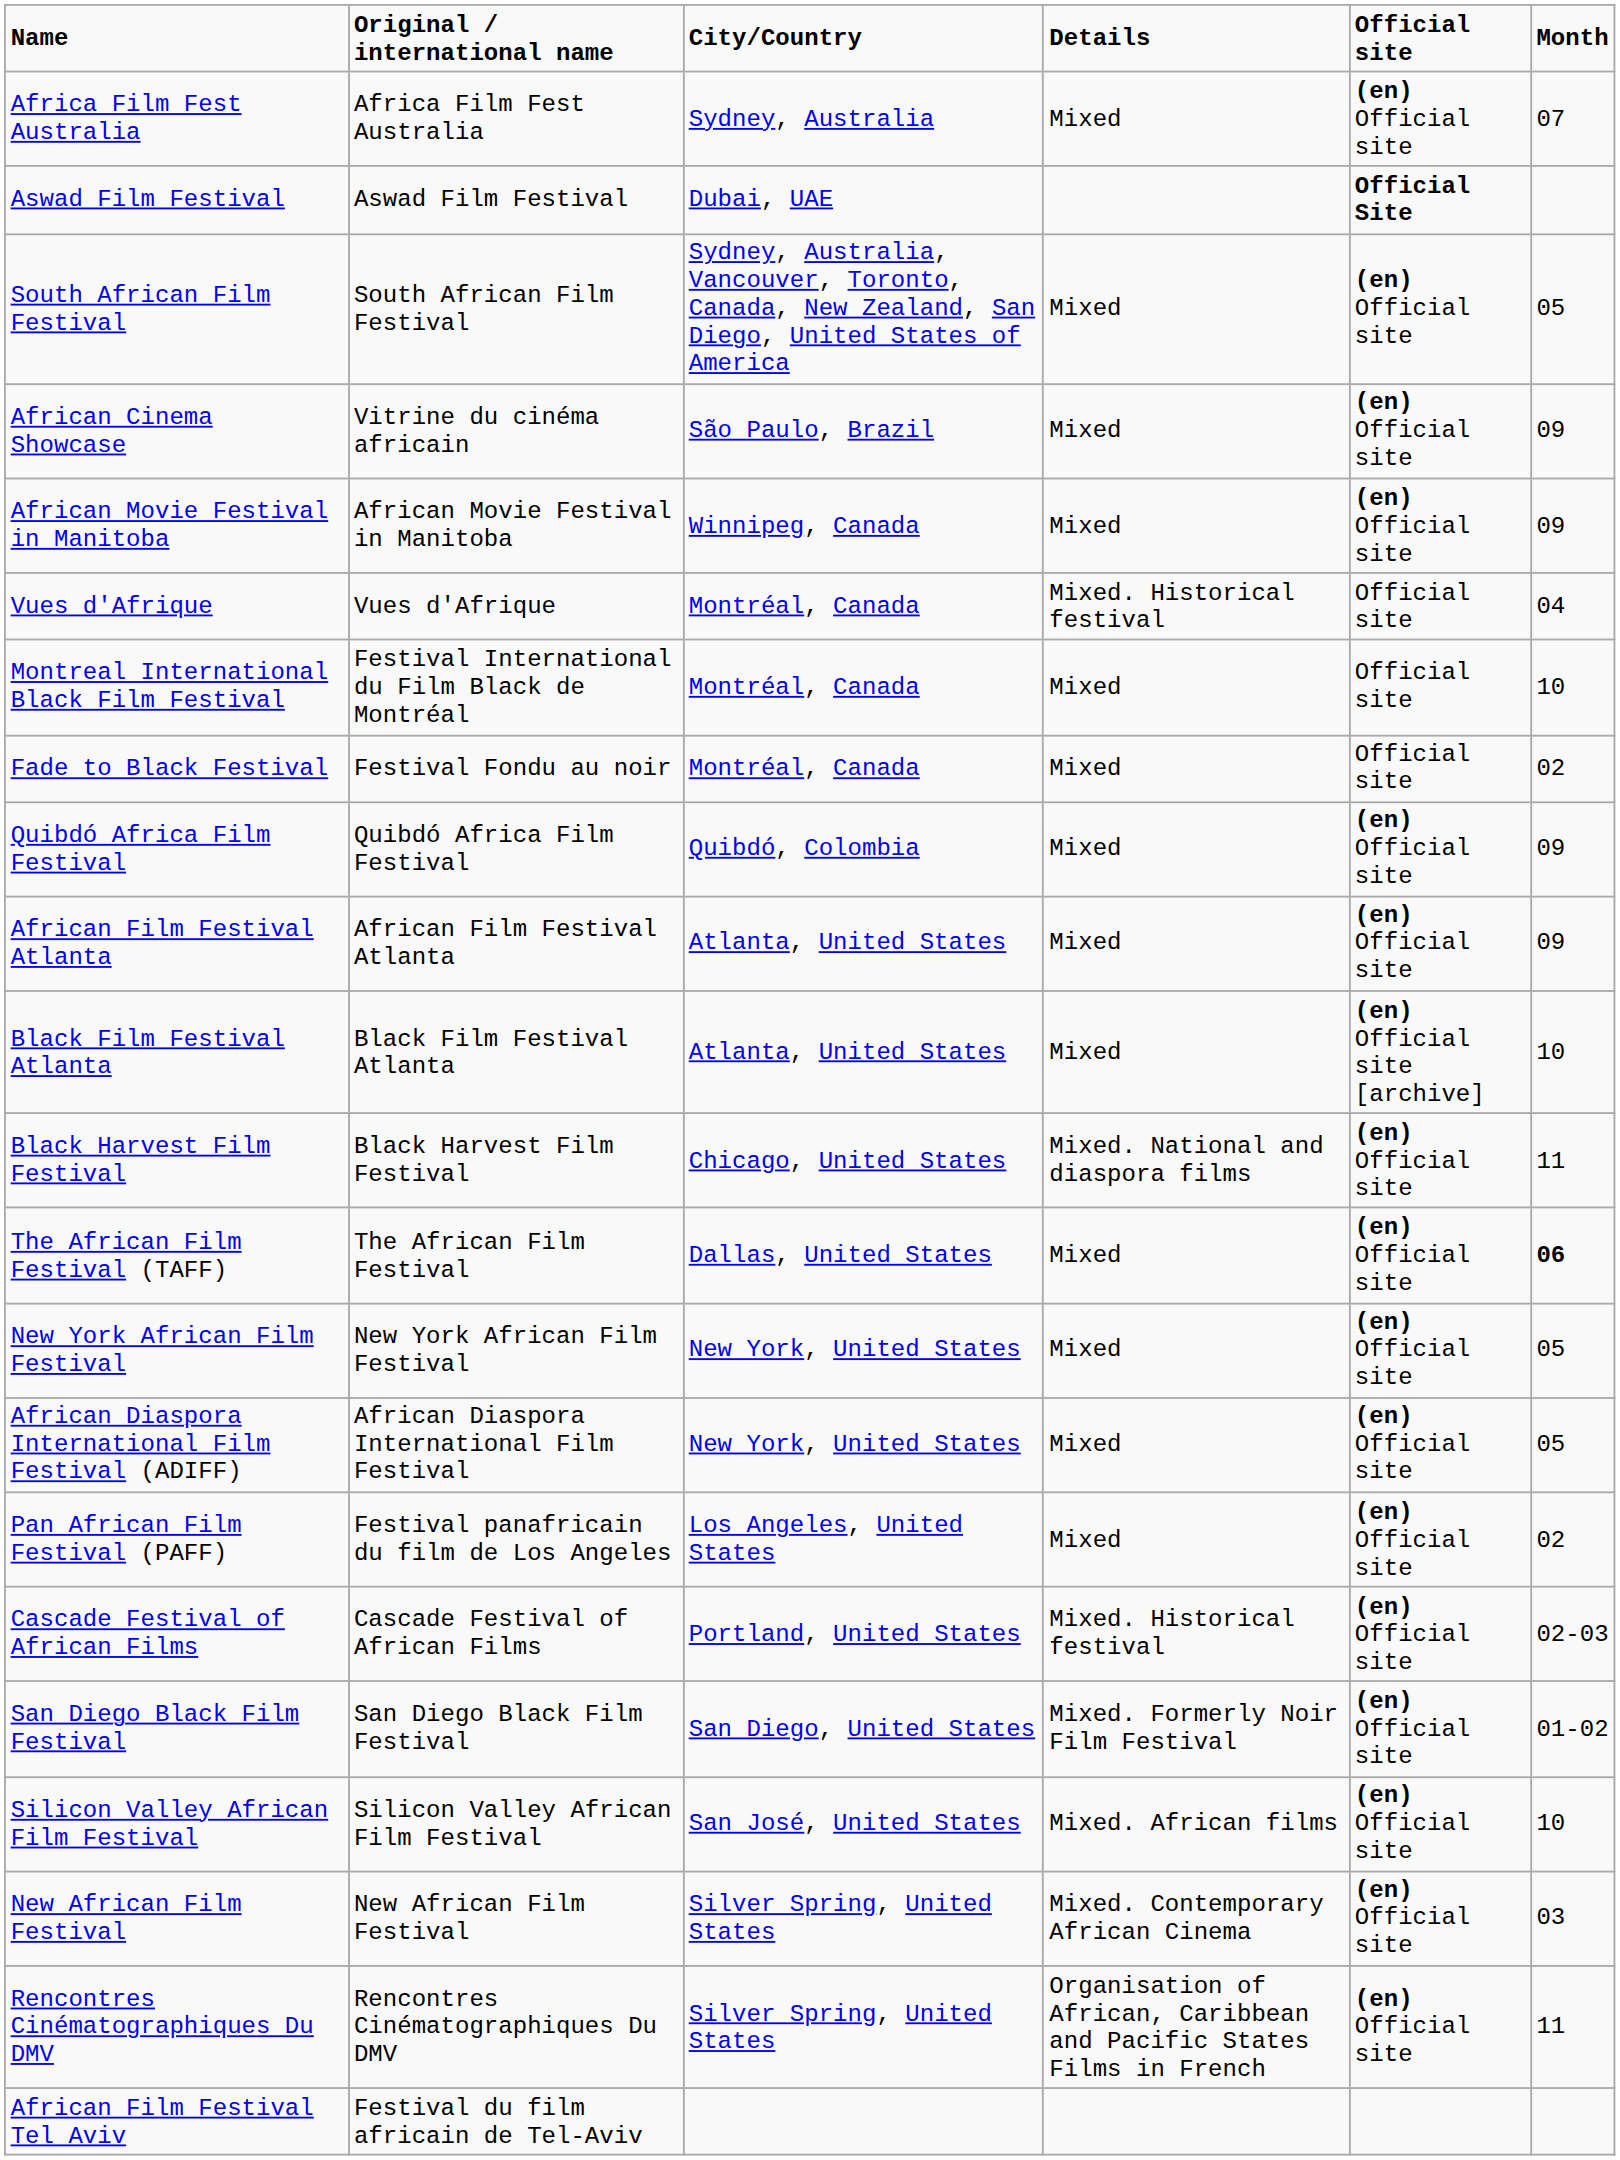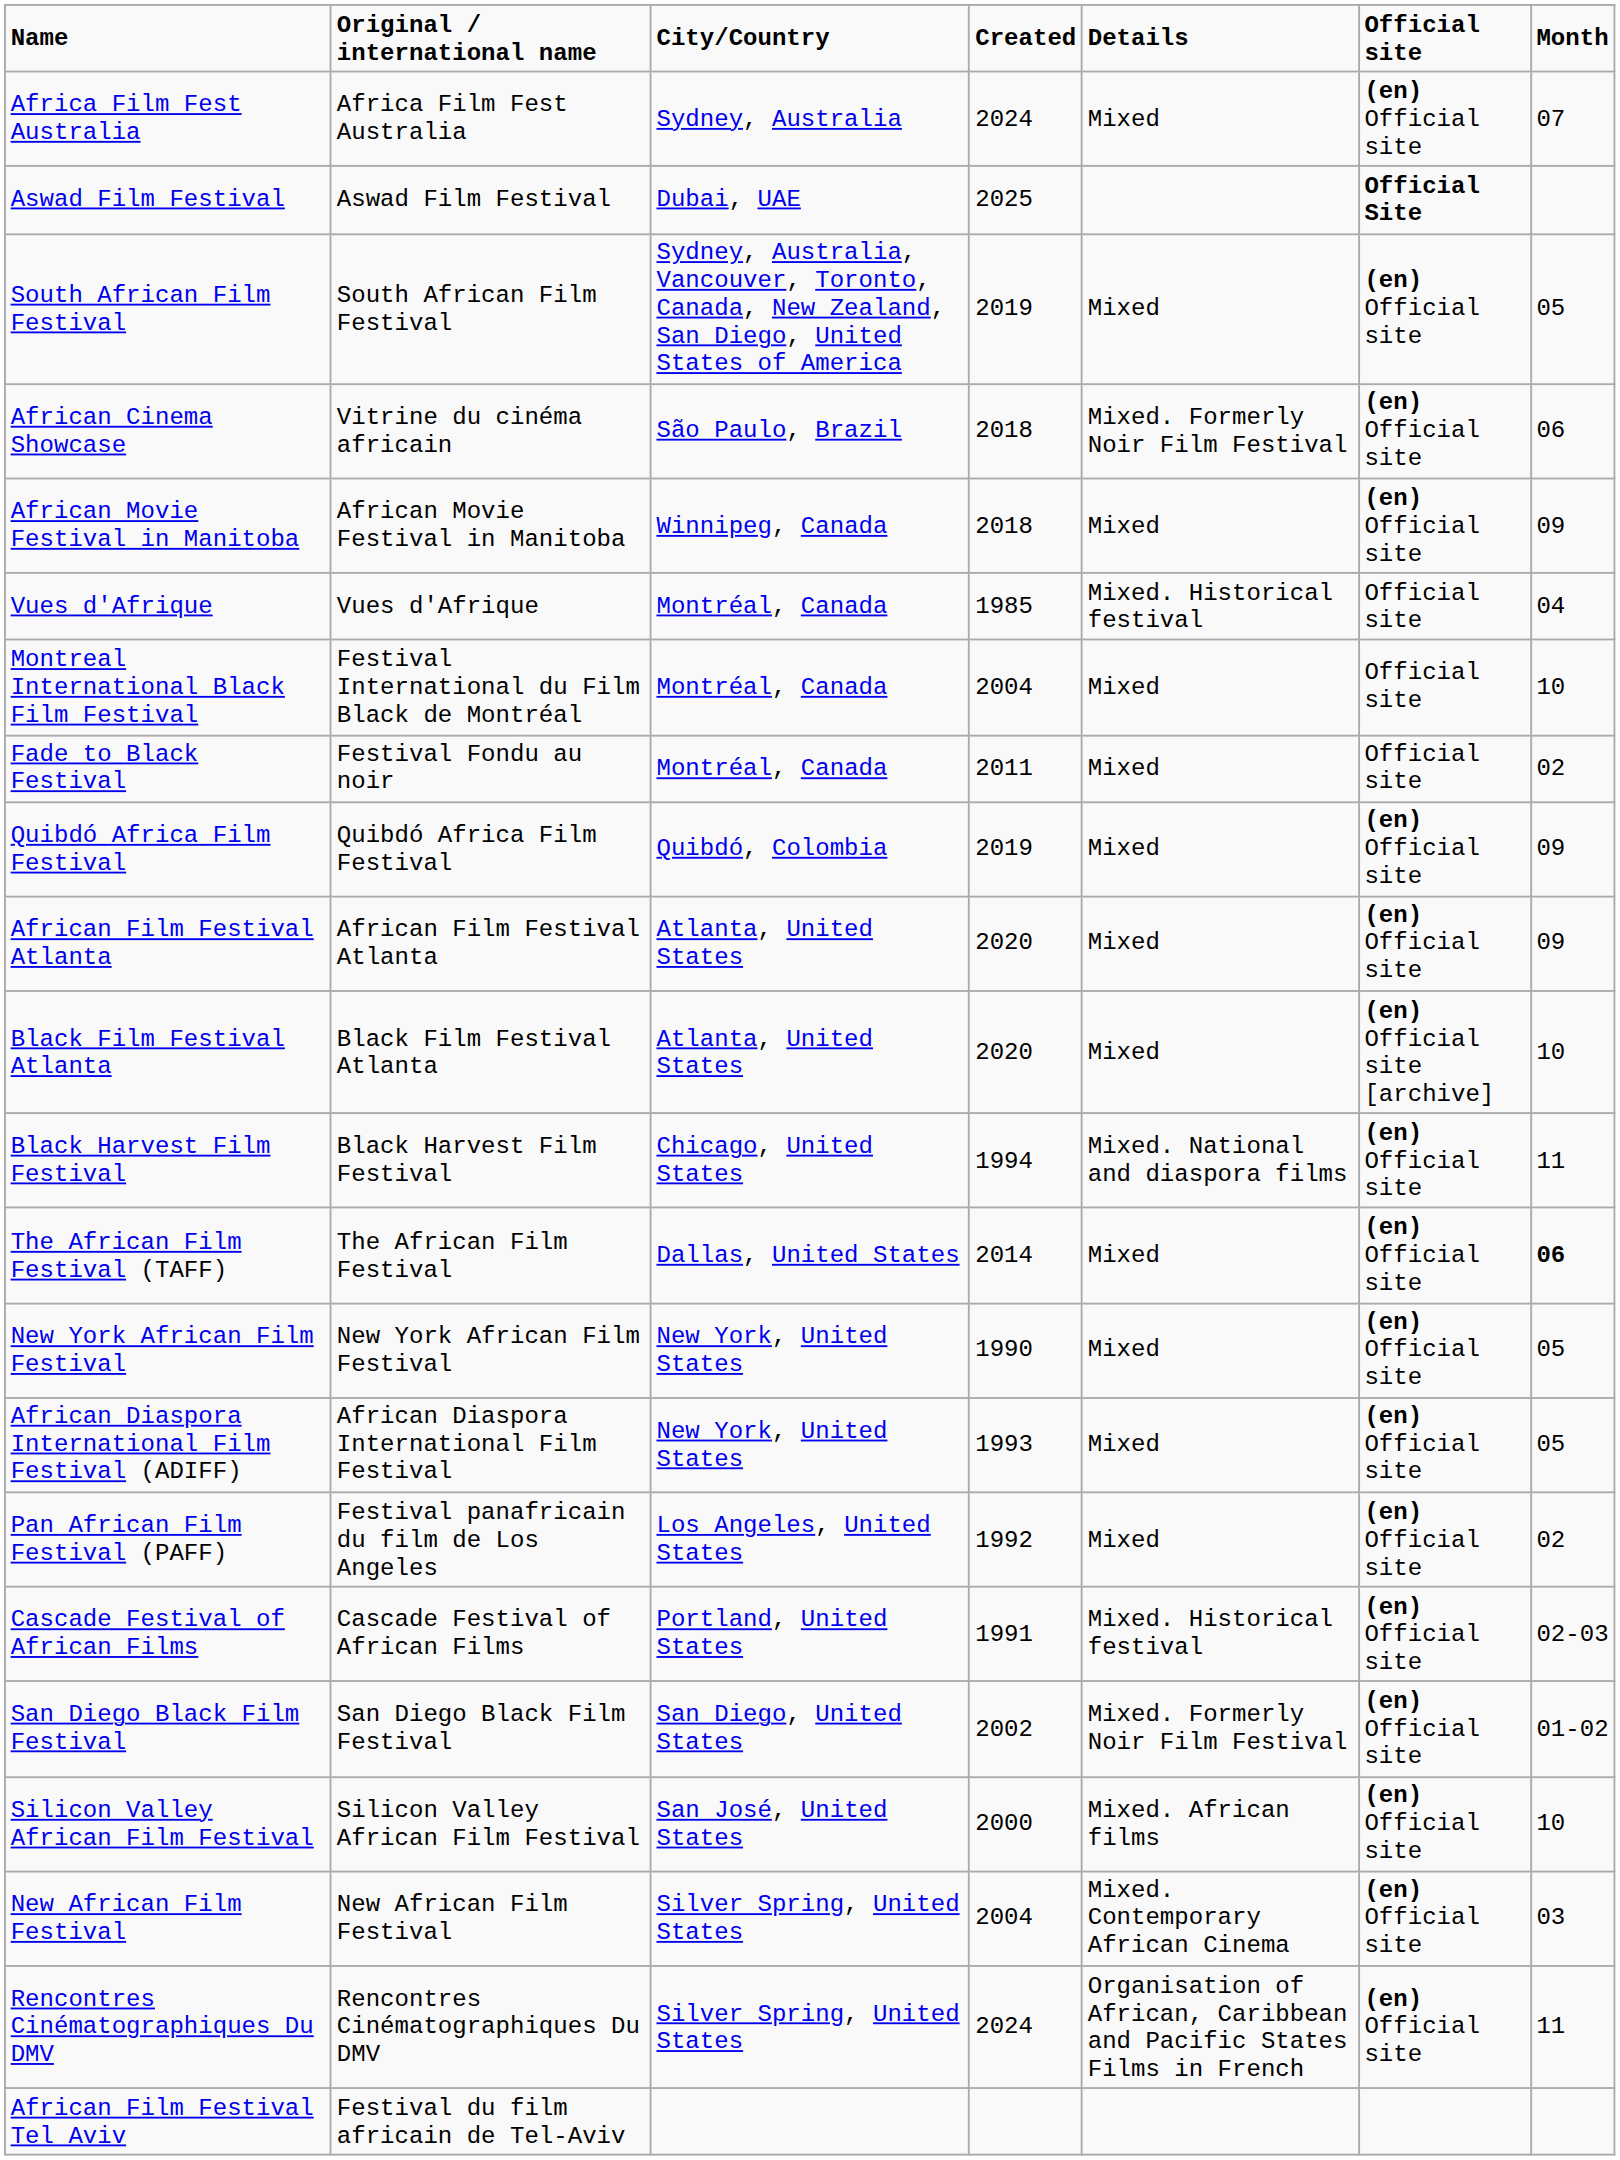+ column: Created | 2024 | 2025 | 2019 | 2018 | 2018 | 1985 | 2004 | 2011 | 2019 | 2020 | 2020 | 1994 | 2014 | 1990 | 1993 | 1992 | 1991 | 2002 | 2000 | 2004 | 2024
African Cinema Showcase | Details: Mixed -> Mixed. Formerly Noir Film Festival
African Cinema Showcase | Month: 09 -> 06
